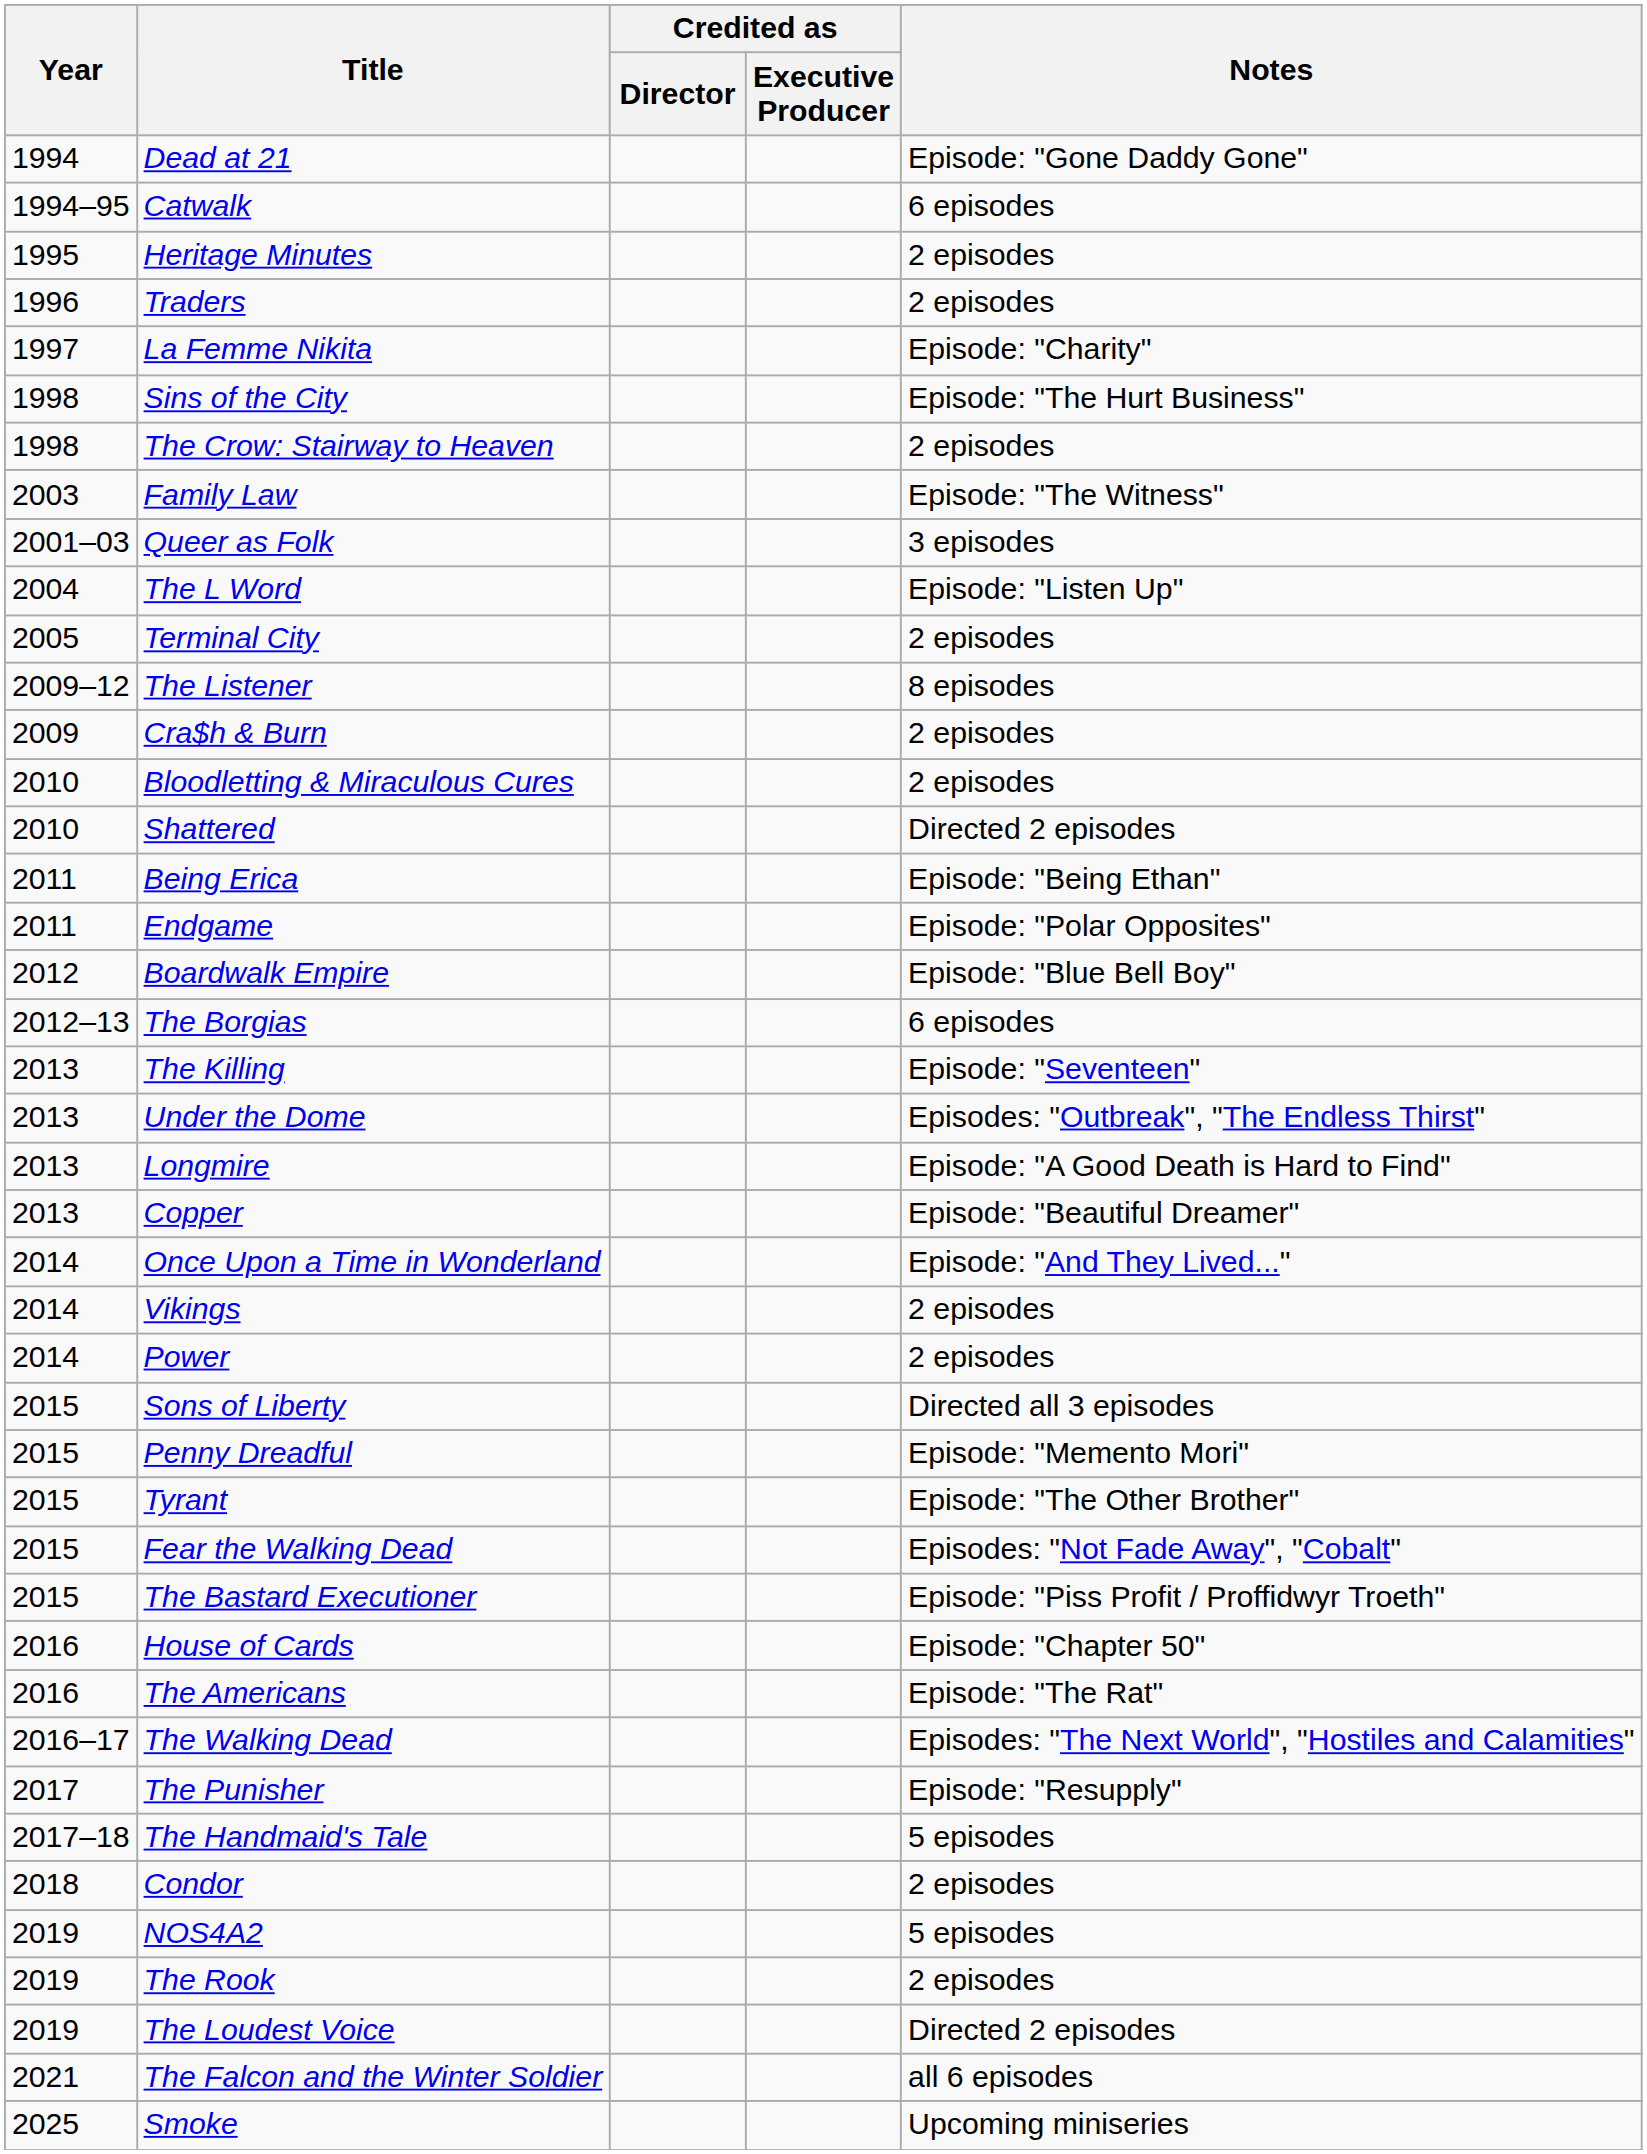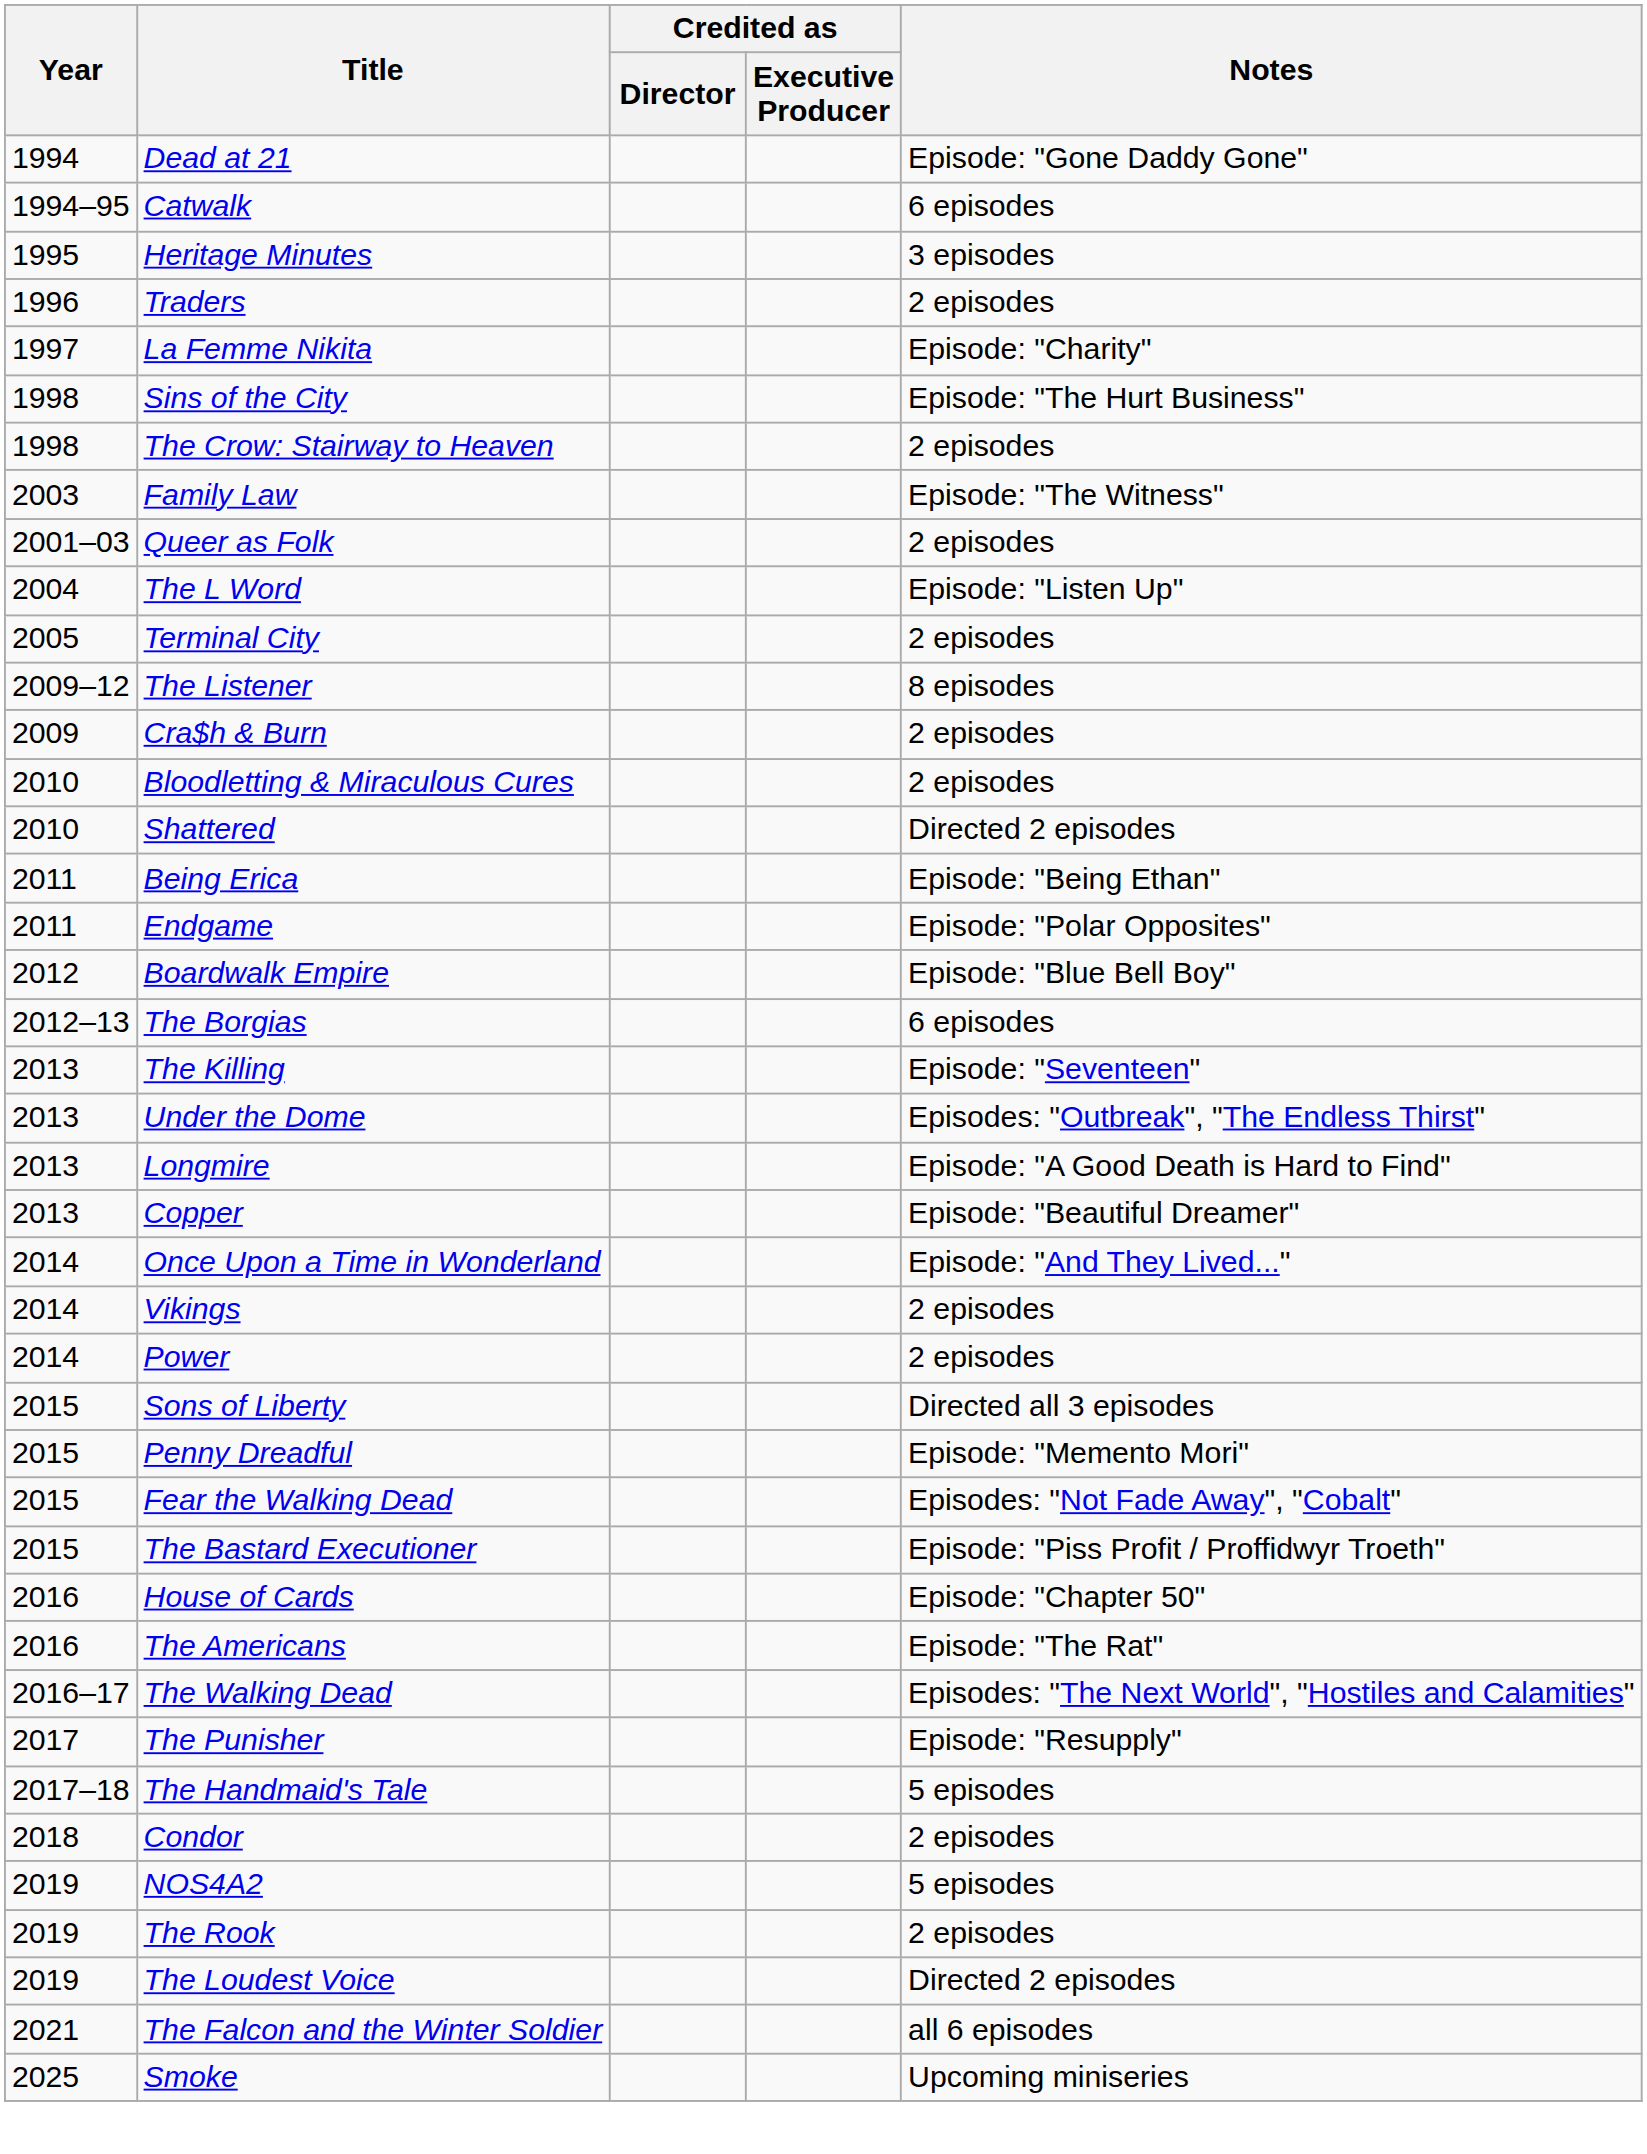Heritage Minutes | Notes: 2 episodes -> 3 episodes
Queer as Folk | Notes: 3 episodes -> 2 episodes
- row: 2015 | Tyrant | Episode: "The Other Brother"
